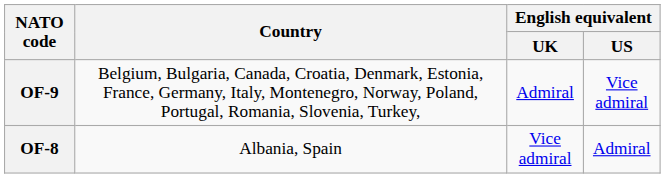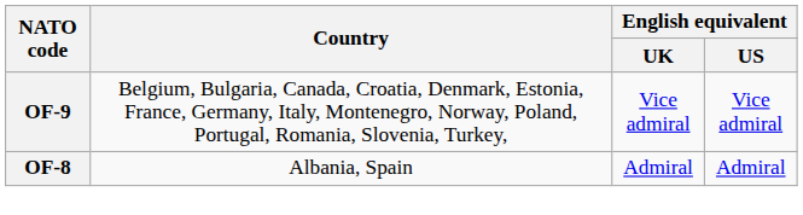OF-9 | English equivalent / UK: Admiral -> Vice admiral
OF-8 | English equivalent / UK: Vice admiral -> Admiral
